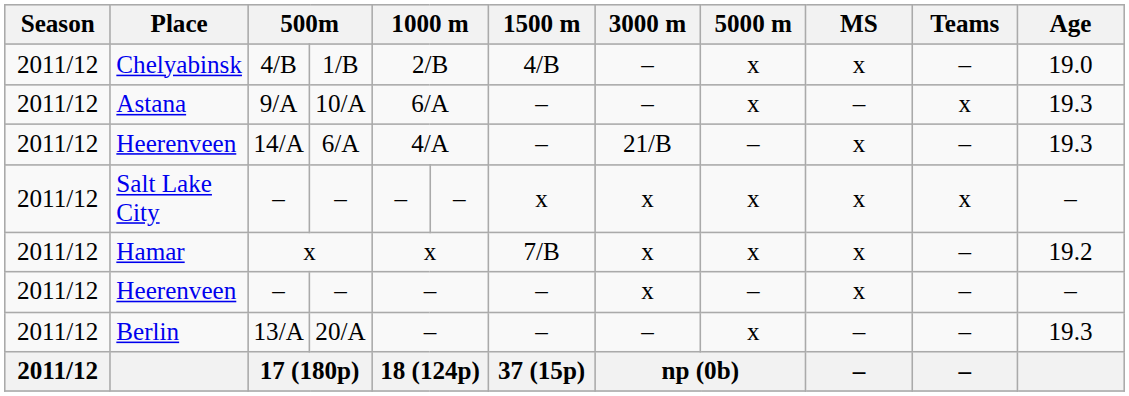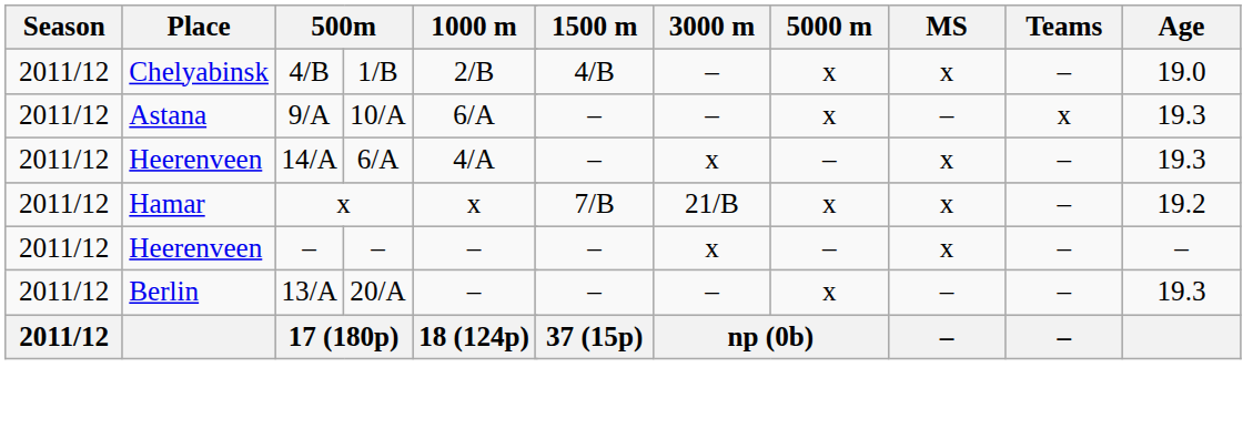Heerenveen / 14/A | 3000 m: 21/B -> x
- row: 2011/12 | Salt Lake City | – | – | – | – | x | x | x | x | x | –
Hamar | 3000 m: x -> 21/B
